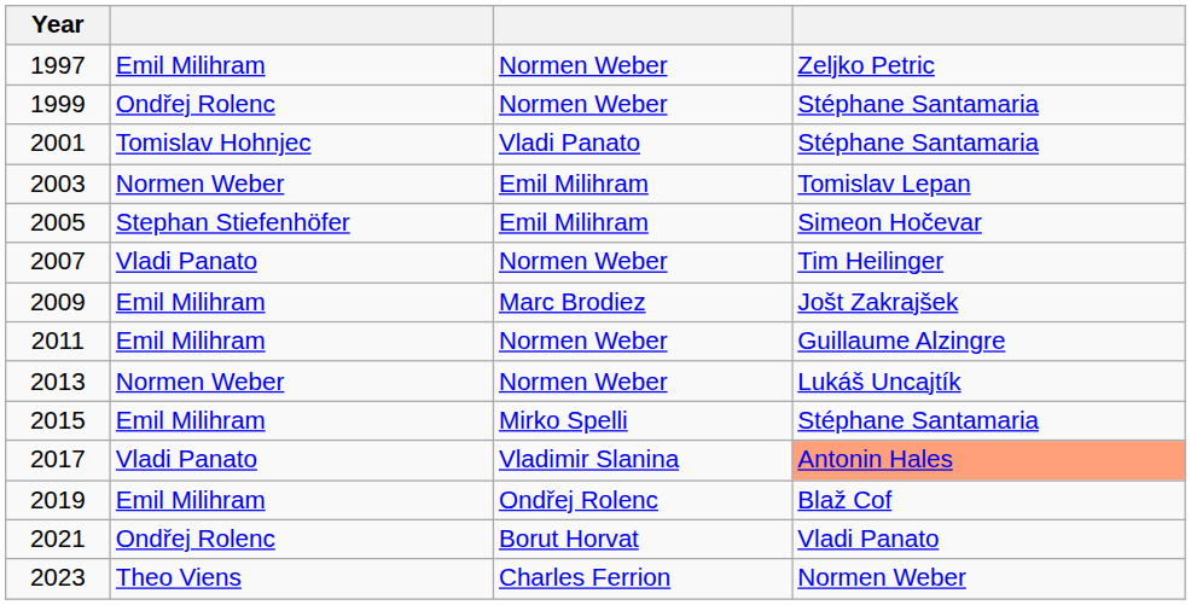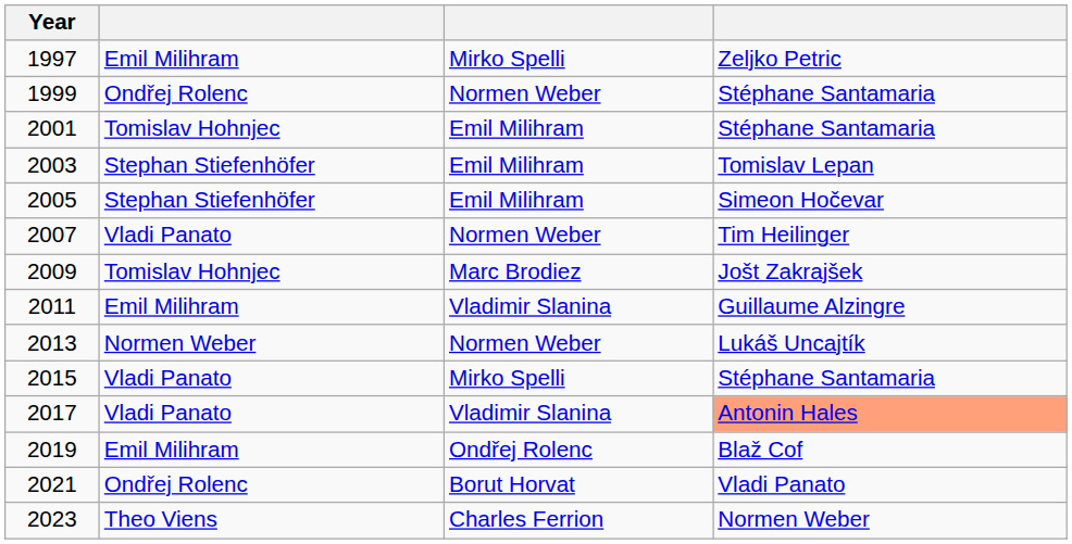1997 | column 3: Normen Weber -> Mirko Spelli
2001 | column 3: Vladi Panato -> Emil Milihram
2003 | column 2: Normen Weber -> Stephan Stiefenhöfer
2009 | column 2: Emil Milihram -> Tomislav Hohnjec
2011 | column 3: Normen Weber -> Vladimir Slanina
2015 | column 2: Emil Milihram -> Vladi Panato
